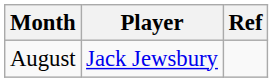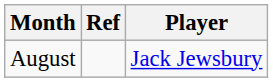columns swapped: Player <-> Ref
